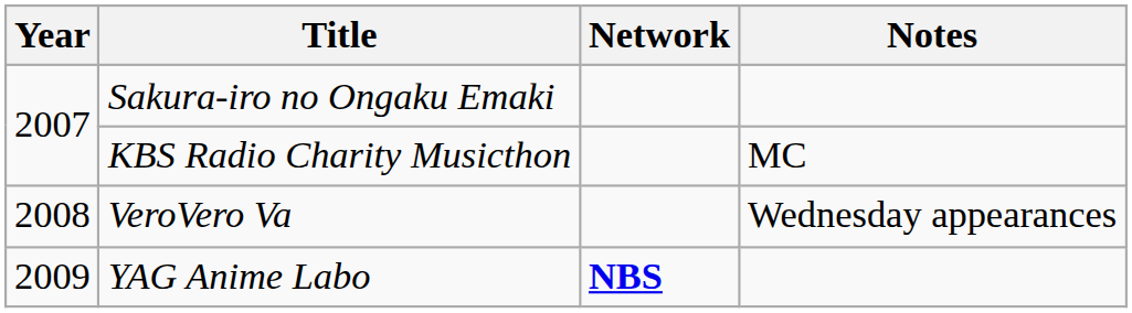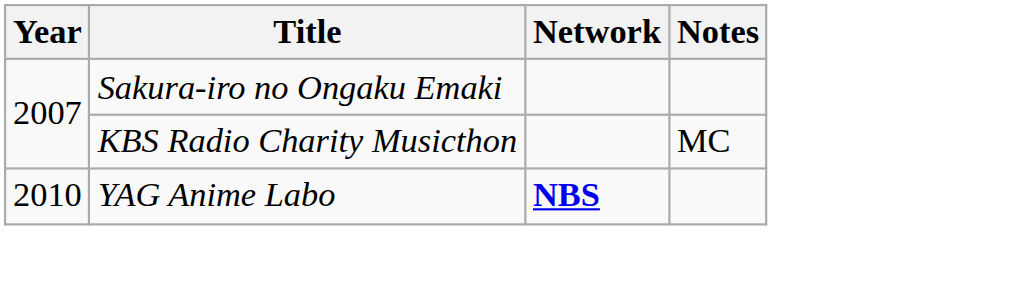- row: 2008 | VeroVero Va | Wednesday appearances
YAG Anime Labo | Year: 2009 -> 2010
